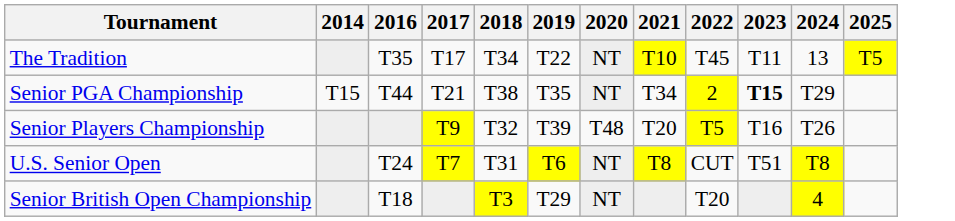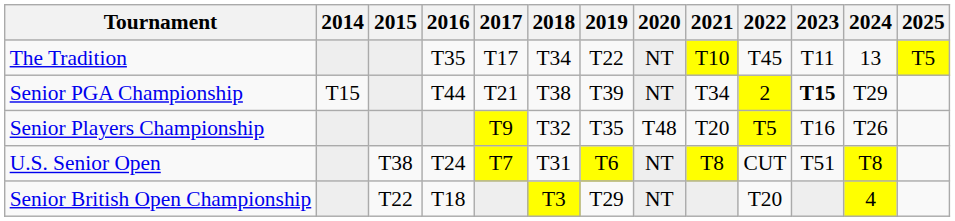+ column: 2015 | T38 | T22
Senior PGA Championship | 2019: T35 -> T39
Senior Players Championship | 2019: T39 -> T35
